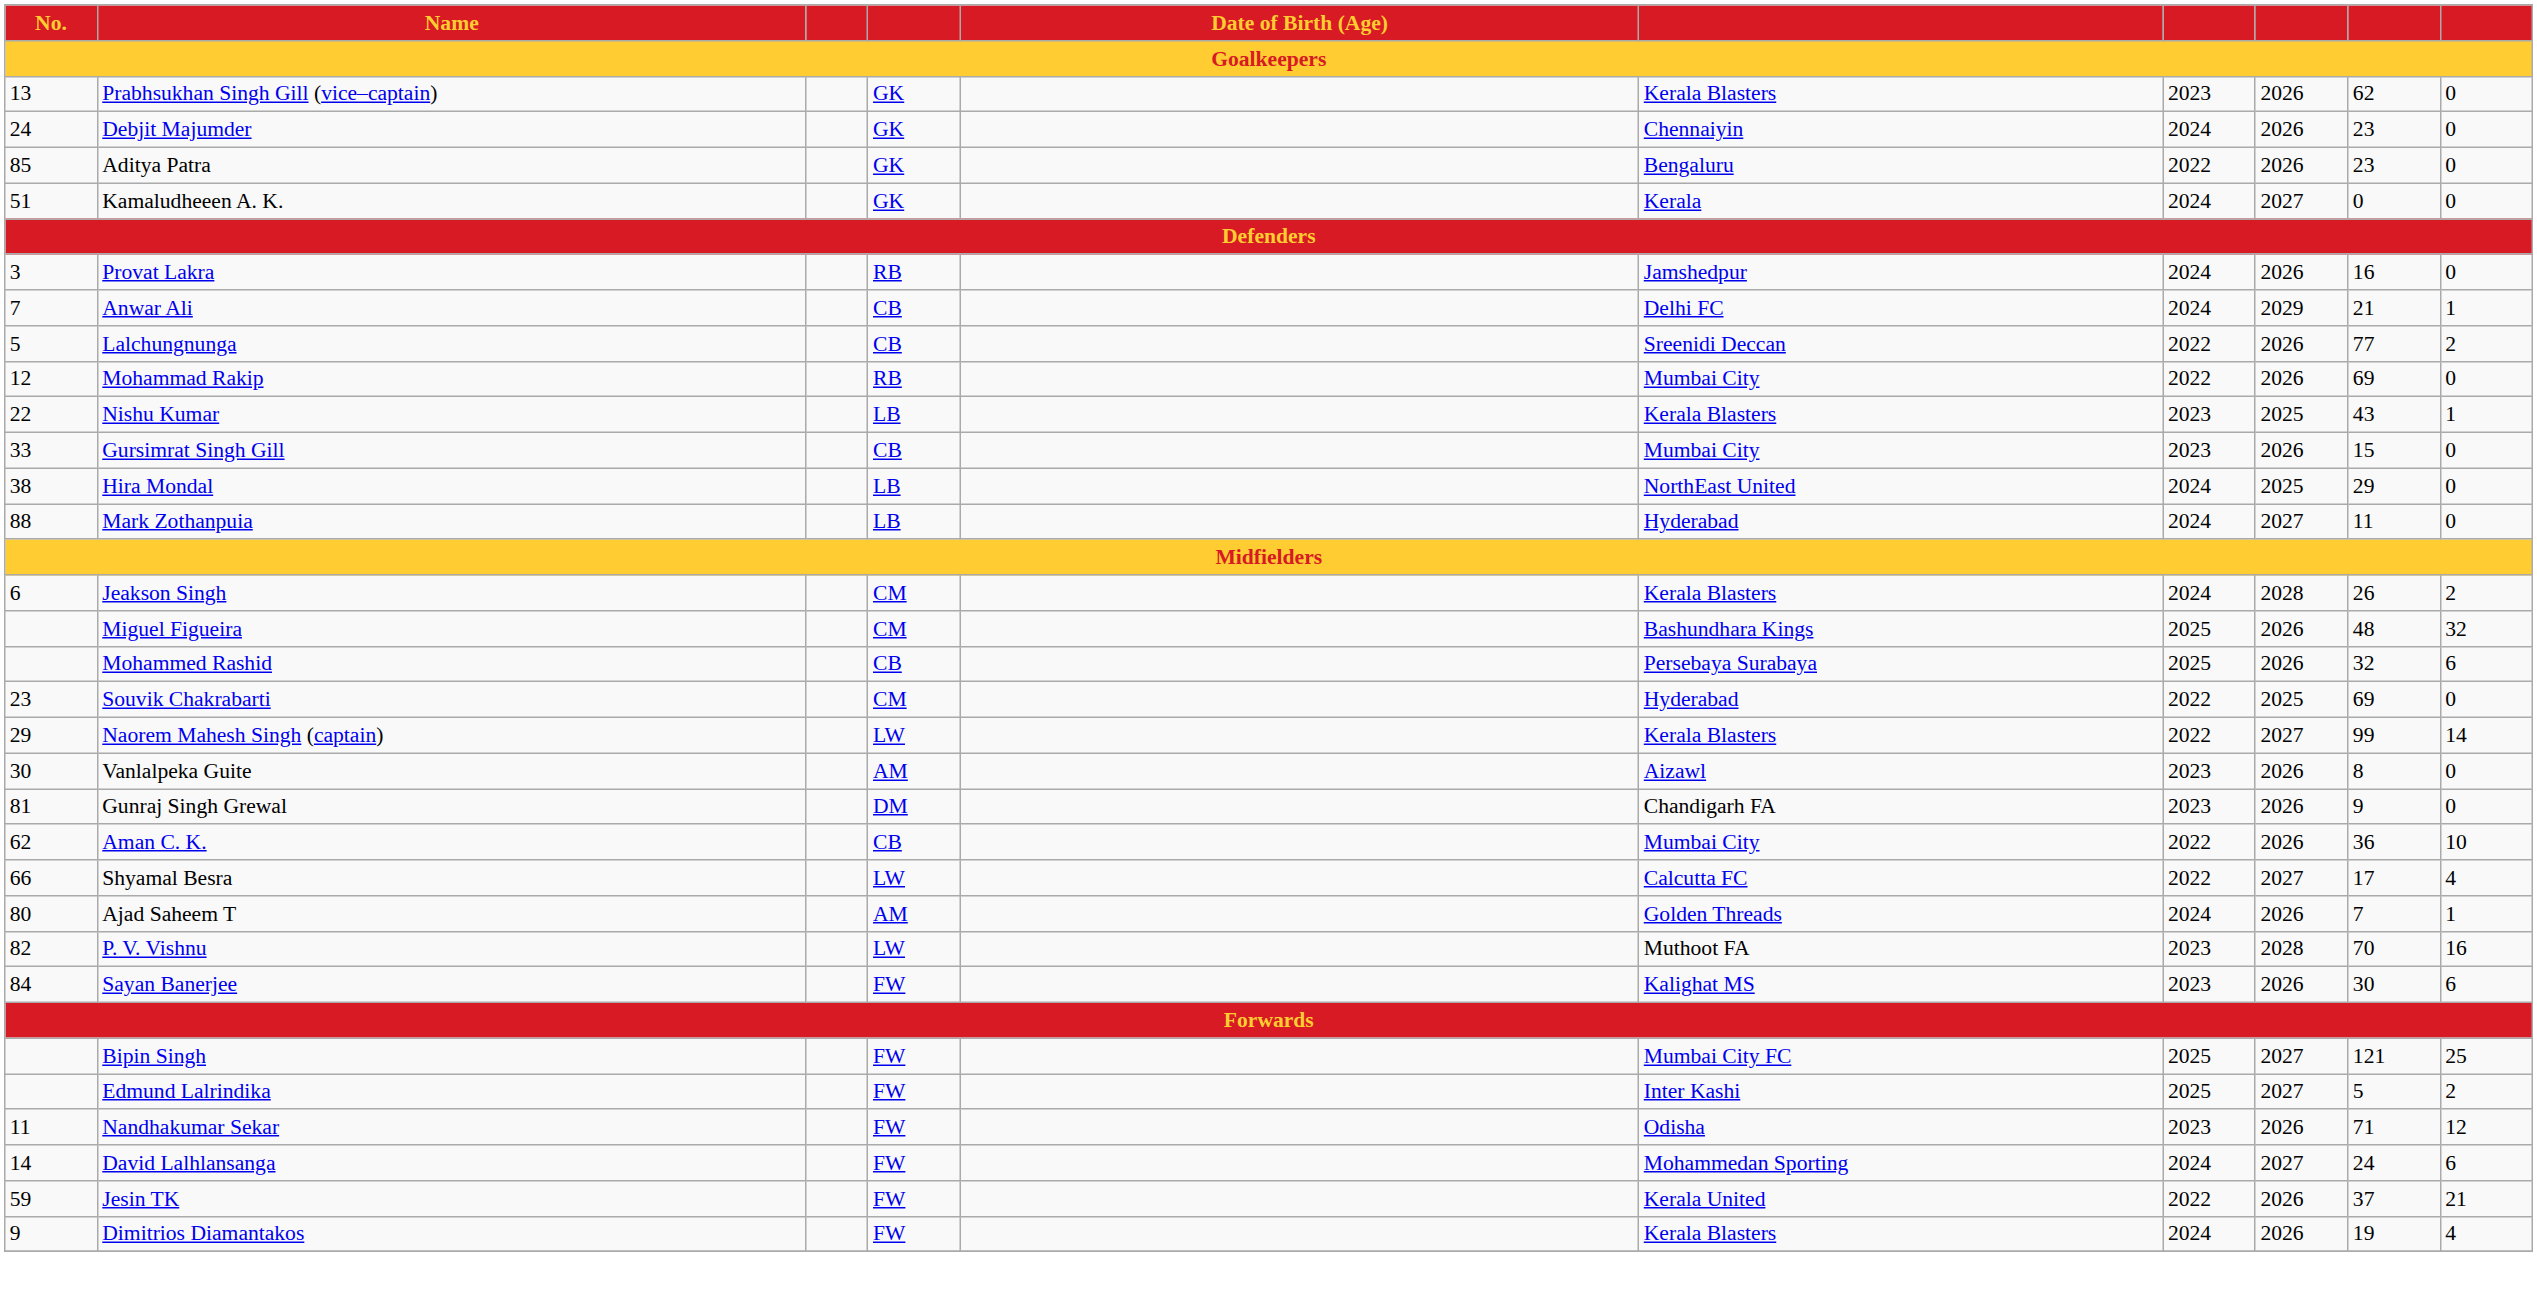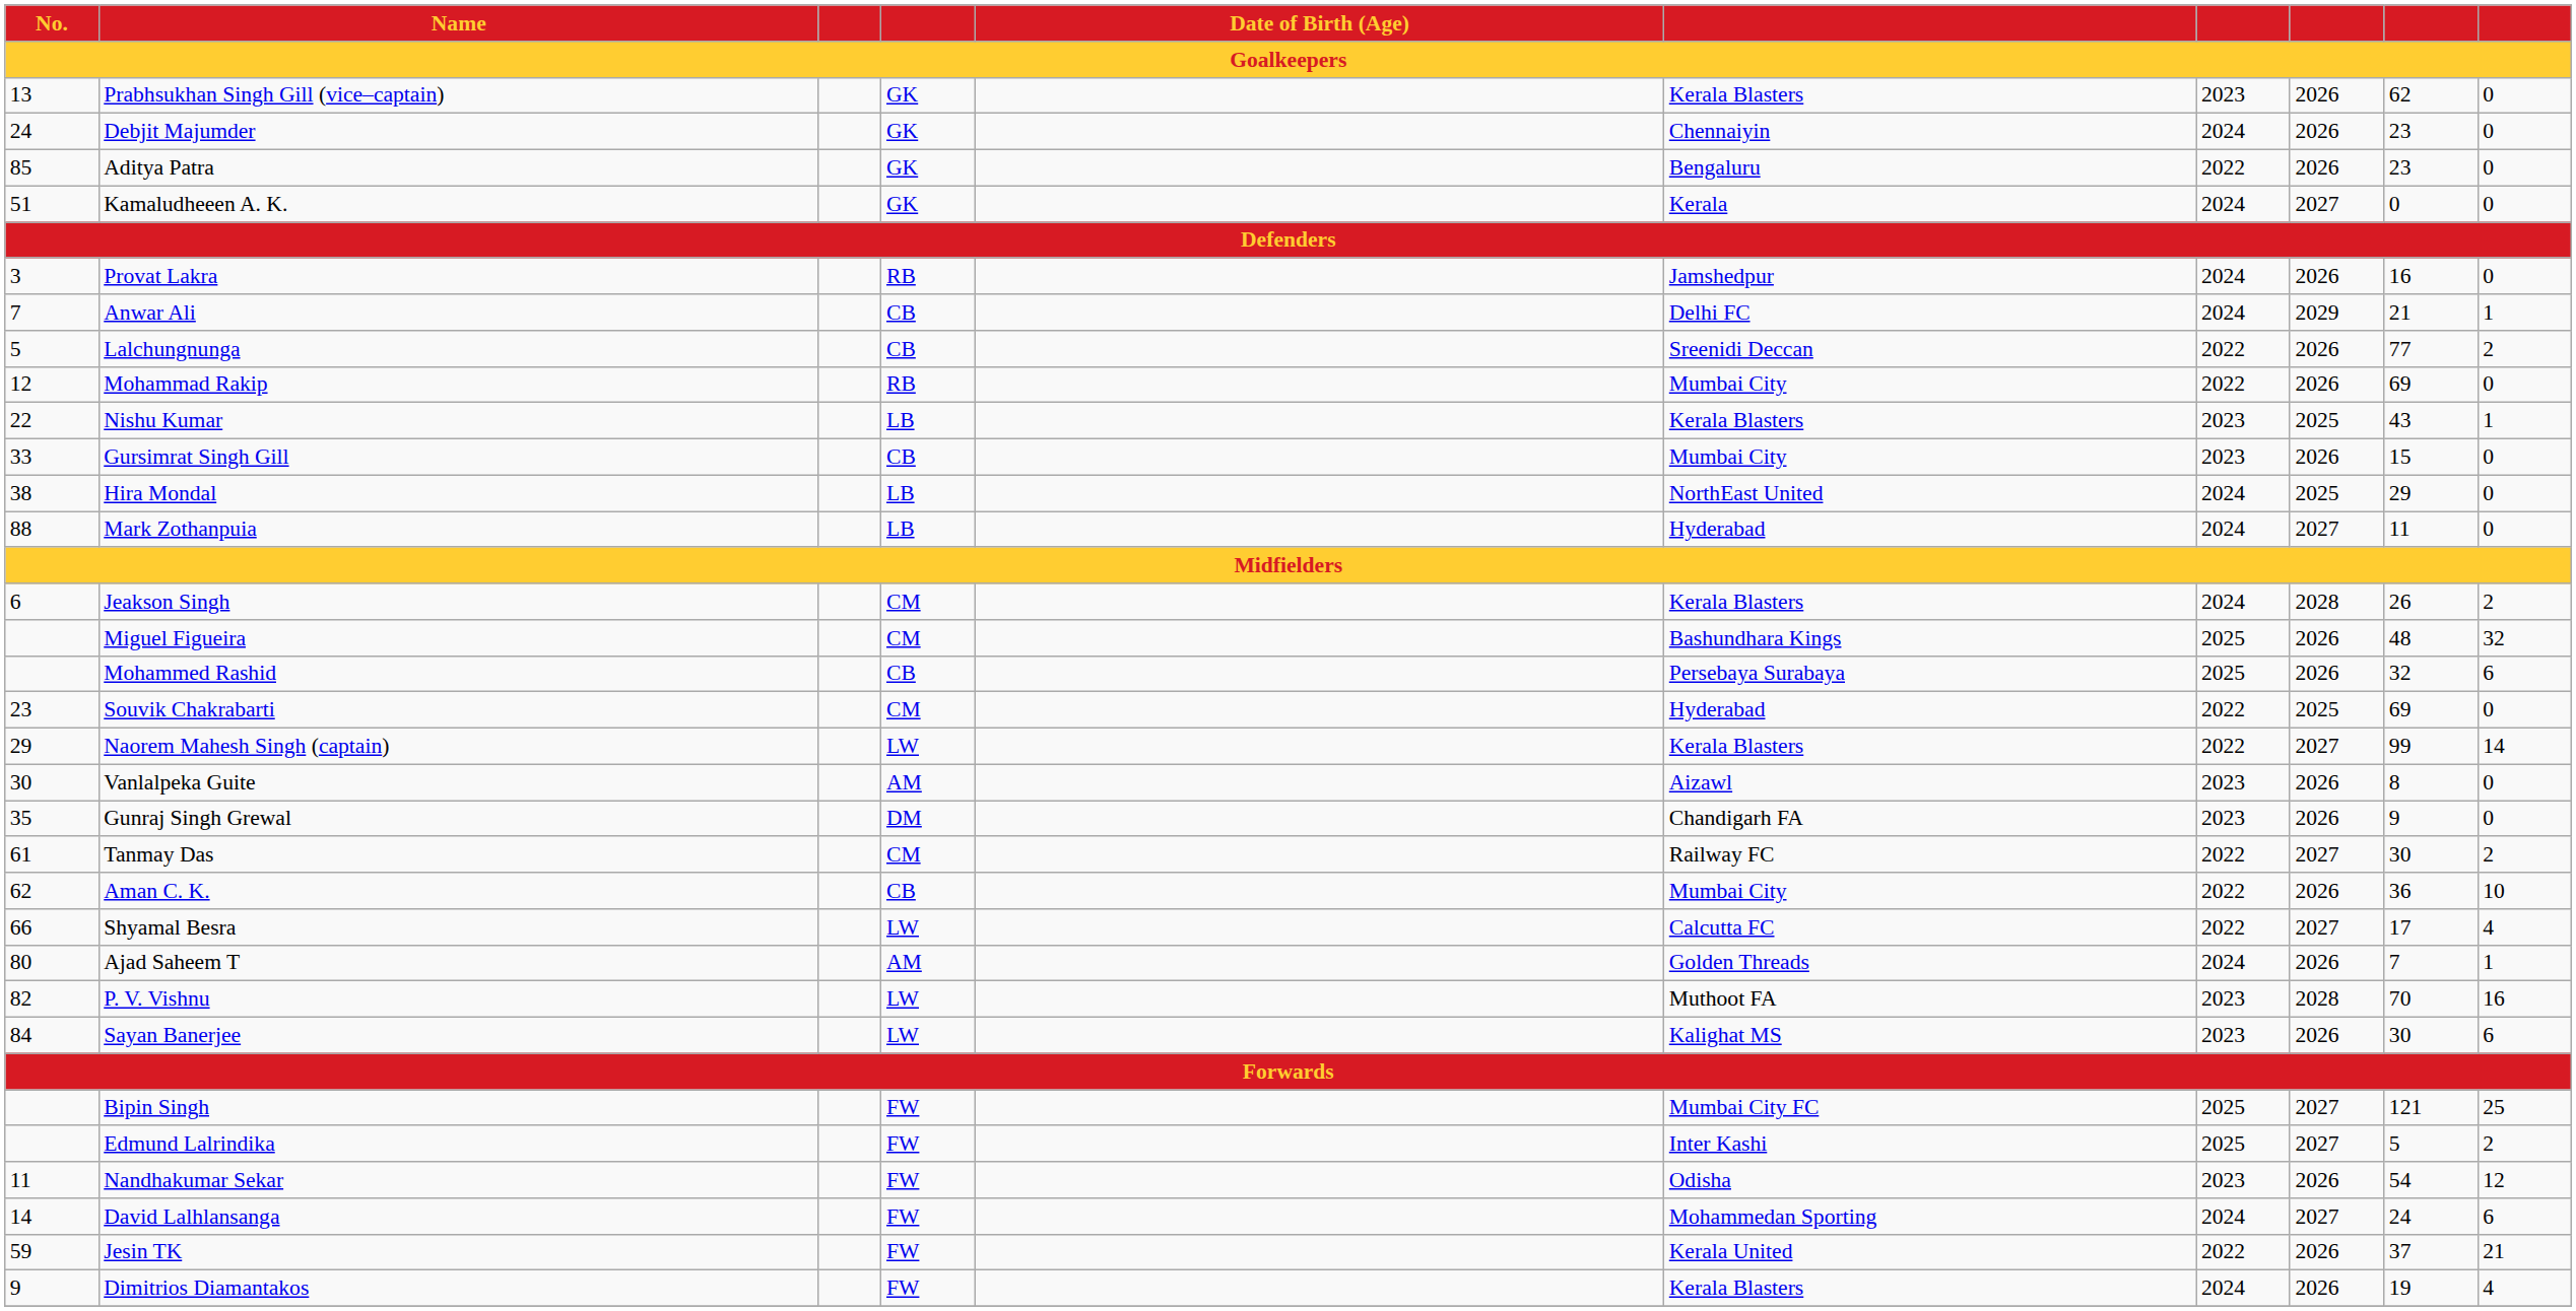Gunraj Singh Grewal | No.: 81 -> 35
+ row: 61 | Tanmay Das | CM | Railway FC | 2022 | 2027 | 30 | 2
Sayan Banerjee | column 4: FW -> LW
Nandhakumar Sekar | column 9: 71 -> 54
